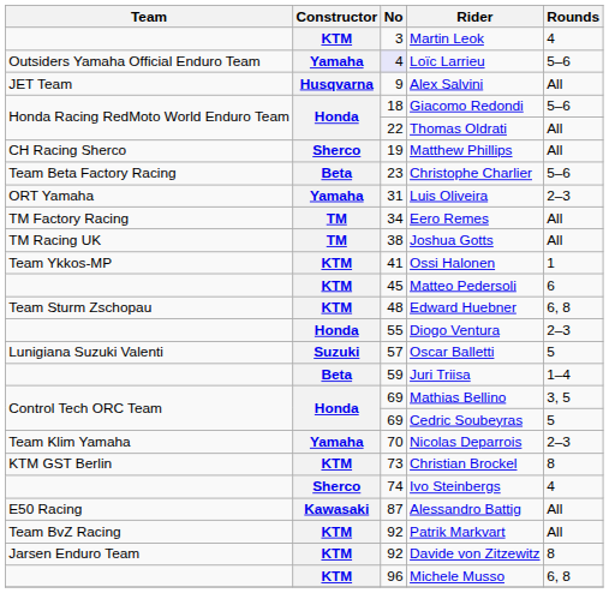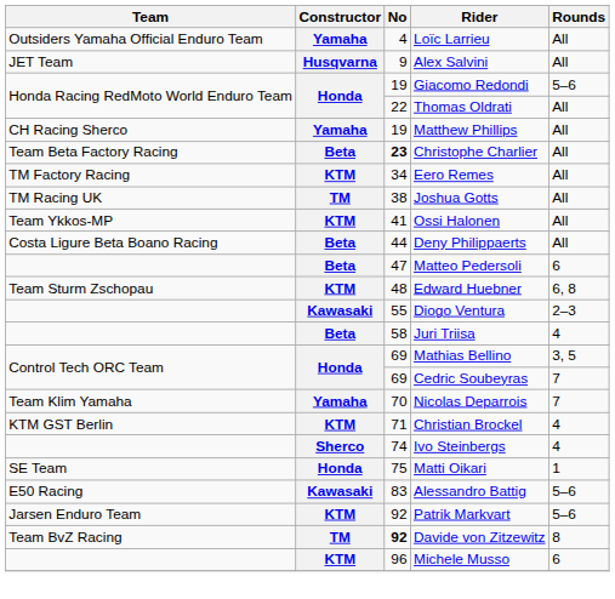- row: KTM | 3 | Martin Leok | 4
Loïc Larrieu | No: lavender background -> no background
Loïc Larrieu | Rounds: 5–6 -> All
Giacomo Redondi | No: 18 -> 19
Matthew Phillips | Constructor: Sherco -> Yamaha
Christophe Charlier | No: normal -> bold
Christophe Charlier | Rounds: 5–6 -> All
- row: ORT Yamaha | Yamaha | 31 | Luis Oliveira | 2–3
Eero Remes | Constructor: TM -> KTM
Ossi Halonen | Rounds: 1 -> All
+ row: Costa Ligure Beta Boano Racing | Beta | 44 | Deny Philippaerts | All
Matteo Pedersoli | Constructor: KTM -> Beta
Matteo Pedersoli | No: 45 -> 47
Diogo Ventura | Constructor: Honda -> Kawasaki
- row: Lunigiana Suzuki Valenti | Suzuki | 57 | Oscar Balletti | 5
Juri Triisa | No: 59 -> 58
Juri Triisa | Rounds: 1–4 -> 4
Cedric Soubeyras | Rounds: 5 -> 7
Nicolas Deparrois | Rounds: 2–3 -> 7
Christian Brockel | No: 73 -> 71
Christian Brockel | Rounds: 8 -> 4
+ row: SE Team | Honda | 75 | Matti Oikari | 1
Alessandro Battig | No: 87 -> 83
Alessandro Battig | Rounds: All -> 5–6
Patrik Markvart | Team: Team BvZ Racing -> Jarsen Enduro Team
Patrik Markvart | Rounds: All -> 5–6
Davide von Zitzewitz | Team: Jarsen Enduro Team -> Team BvZ Racing
Davide von Zitzewitz | Constructor: KTM -> TM
Davide von Zitzewitz | No: normal -> bold
Michele Musso | Rounds: 6, 8 -> 6
